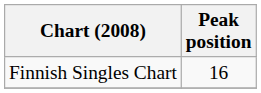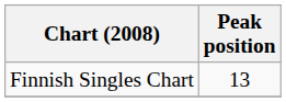Finnish Singles Chart | Peak position: 16 -> 13
